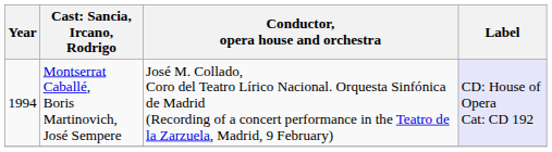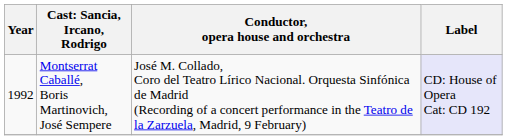Montserrat Caballé, Boris Martinovich, José Sempere | Year: 1994 -> 1992
